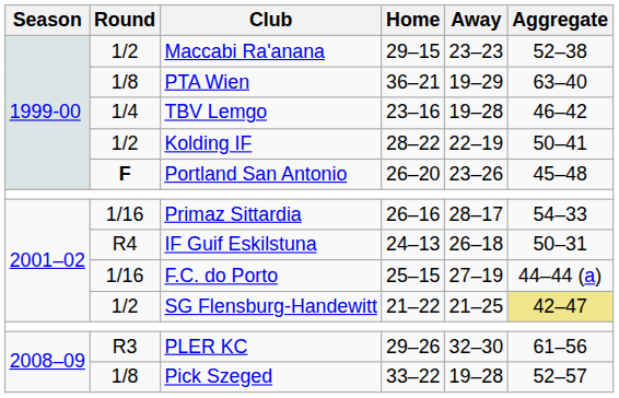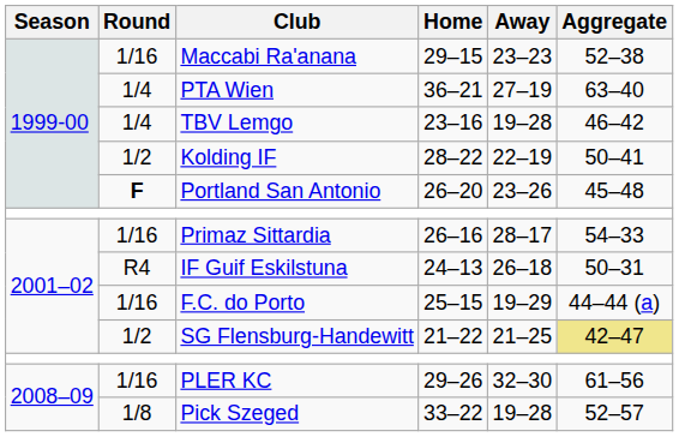Maccabi Ra'anana | Round: 1/2 -> 1/16
PTA Wien | Round: 1/8 -> 1/4
PTA Wien | Away: 19–29 -> 27–19
F.C. do Porto | Away: 27–19 -> 19–29
PLER KC | Round: R3 -> 1/16
